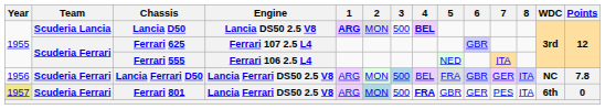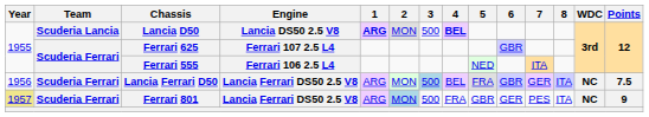Lancia Ferrari D50 | Points: 7.8 -> 7.5
Ferrari 801 | 4: bold -> normal
Ferrari 801 | WDC: 6th -> NC
Ferrari 801 | Points: 0 -> 9
